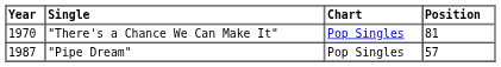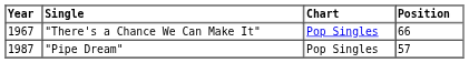"There's a Chance We Can Make It" | Year: 1970 -> 1967
"There's a Chance We Can Make It" | Position: 81 -> 66
